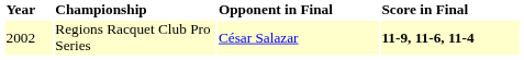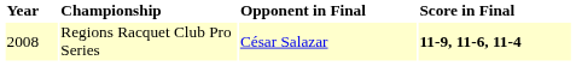Regions Racquet Club Pro Series | Year: 2002 -> 2008
